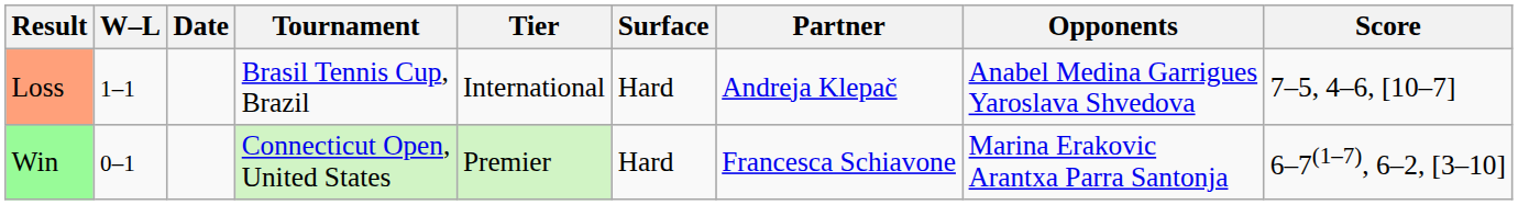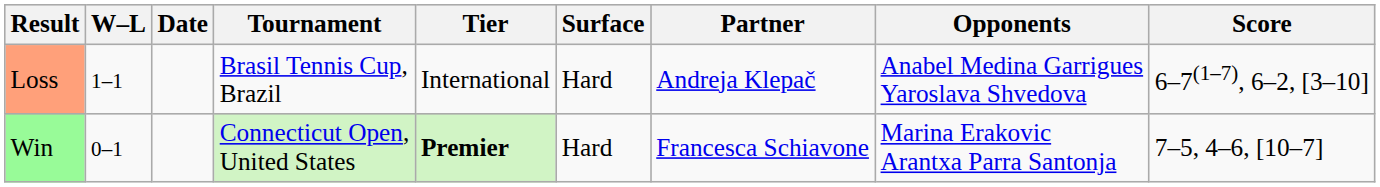Loss | Score: 7–5, 4–6, [10–7] -> 6–7(1–7), 6–2, [3–10]
Win | Tier: normal -> bold
Win | Score: 6–7(1–7), 6–2, [3–10] -> 7–5, 4–6, [10–7]
